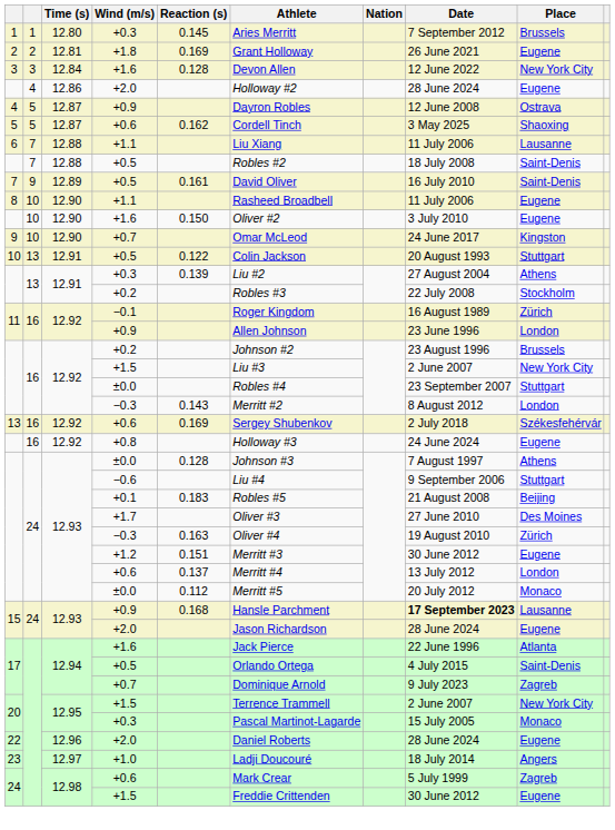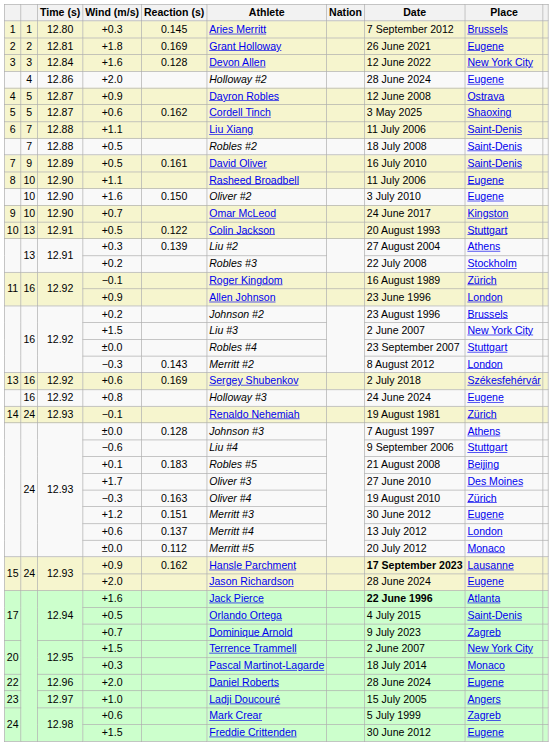6 | Place: Lausanne -> Saint-Denis
+ row: 14 | 24 | 12.93 | −0.1 | Renaldo Nehemiah | 19 August 1981 | Zürich
15 / +0.9 | Reaction (s): 0.168 -> 0.162
17 / +1.6 | Date: normal -> bold
20 / +0.3 | Date: 15 July 2005 -> 18 July 2014
23 | Date: 18 July 2014 -> 15 July 2005
